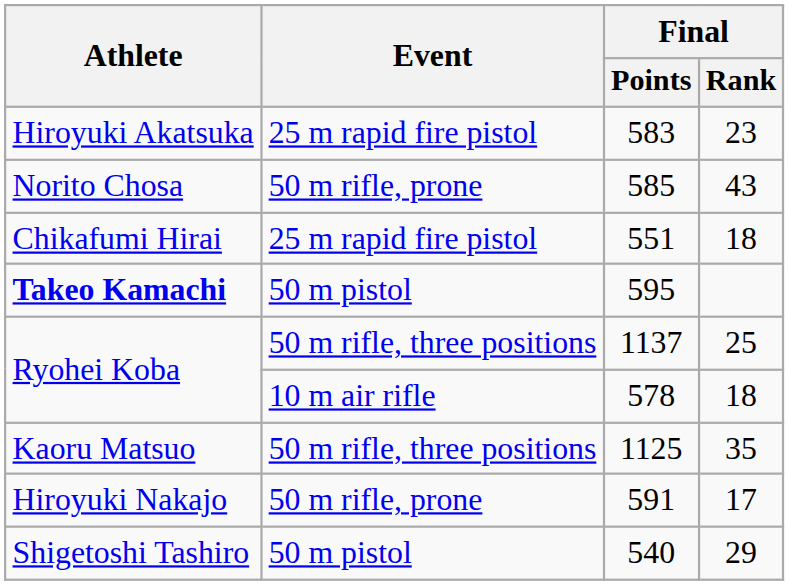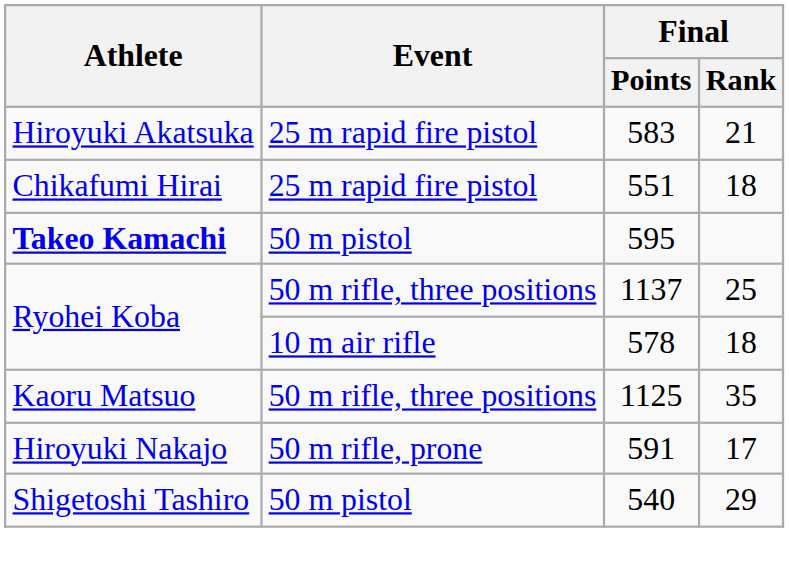583 | Final / Rank: 23 -> 21
- row: Norito Chosa | 50 m rifle, prone | 585 | 43
